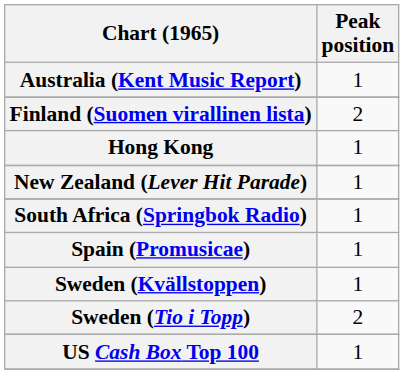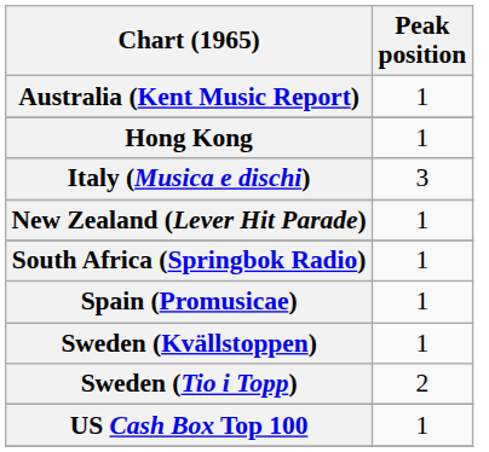- row: Finland (Suomen virallinen lista) | 2
+ row: Italy (Musica e dischi) | 3
